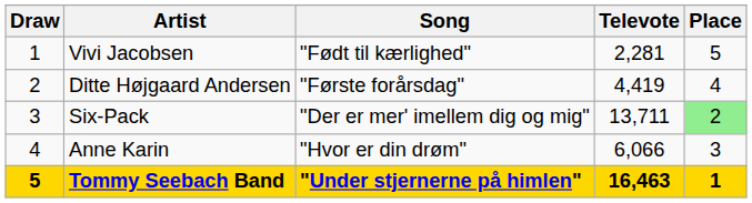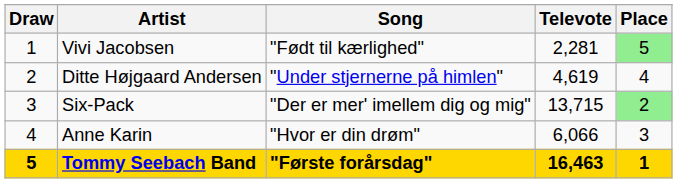Vivi Jacobsen | Place: no background -> lightgreen background
Ditte Højgaard Andersen | Song: "Første forårsdag" -> "Under stjernerne på himlen"
Ditte Højgaard Andersen | Televote: 4,419 -> 4,619
Six-Pack | Televote: 13,711 -> 13,715
Tommy Seebach Band | Song: "Under stjernerne på himlen" -> "Første forårsdag"
